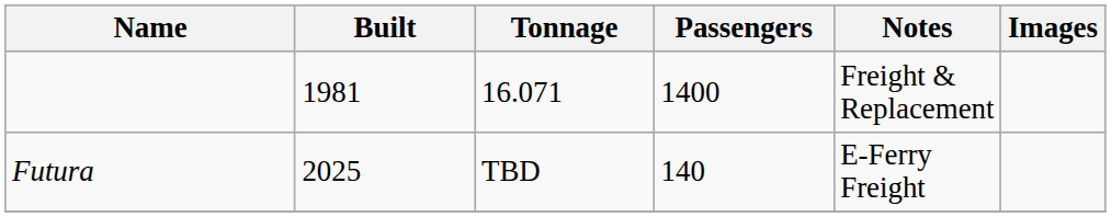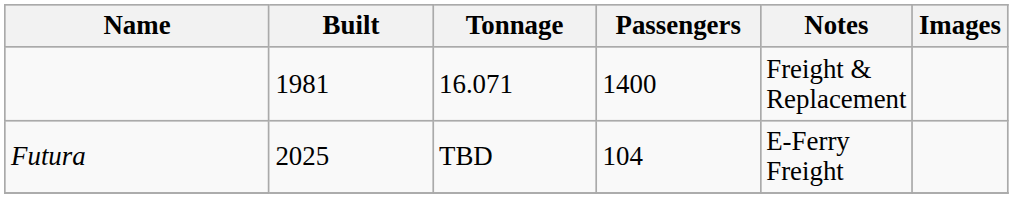Futura | Passengers: 140 -> 104
